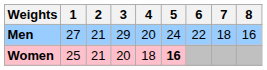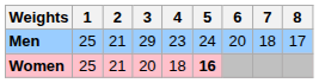Men | 1: 27 -> 25
Men | 4: 20 -> 23
Men | 6: 22 -> 20
Men | 8: 16 -> 17
